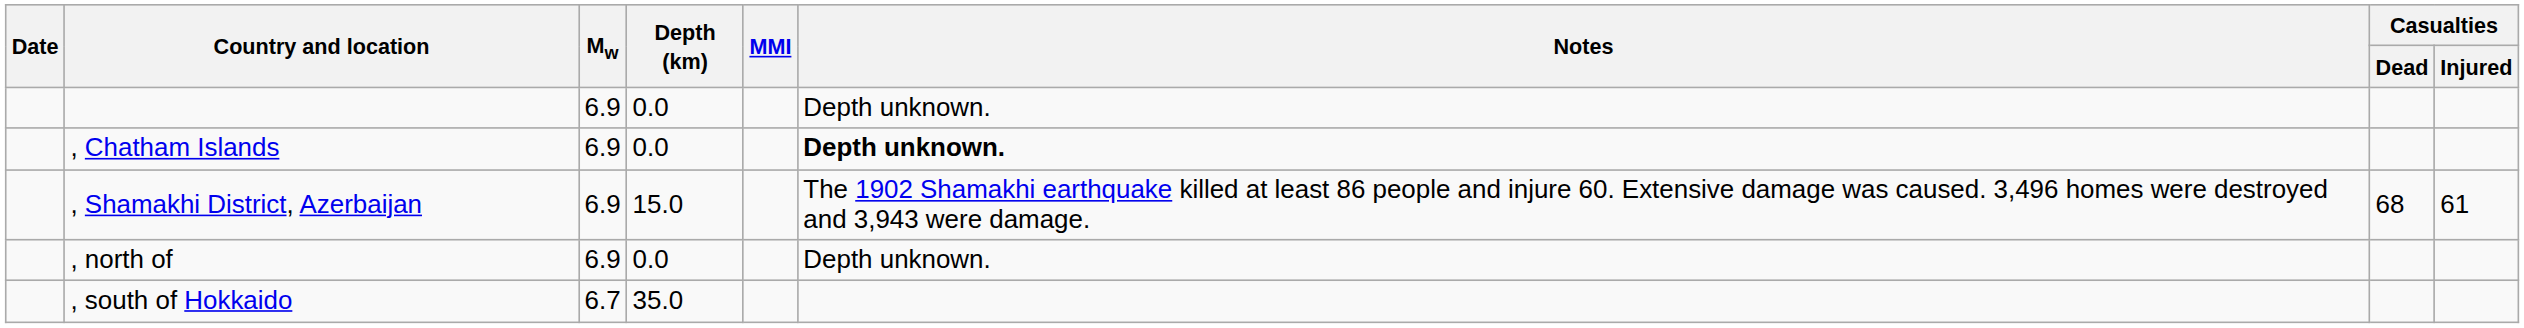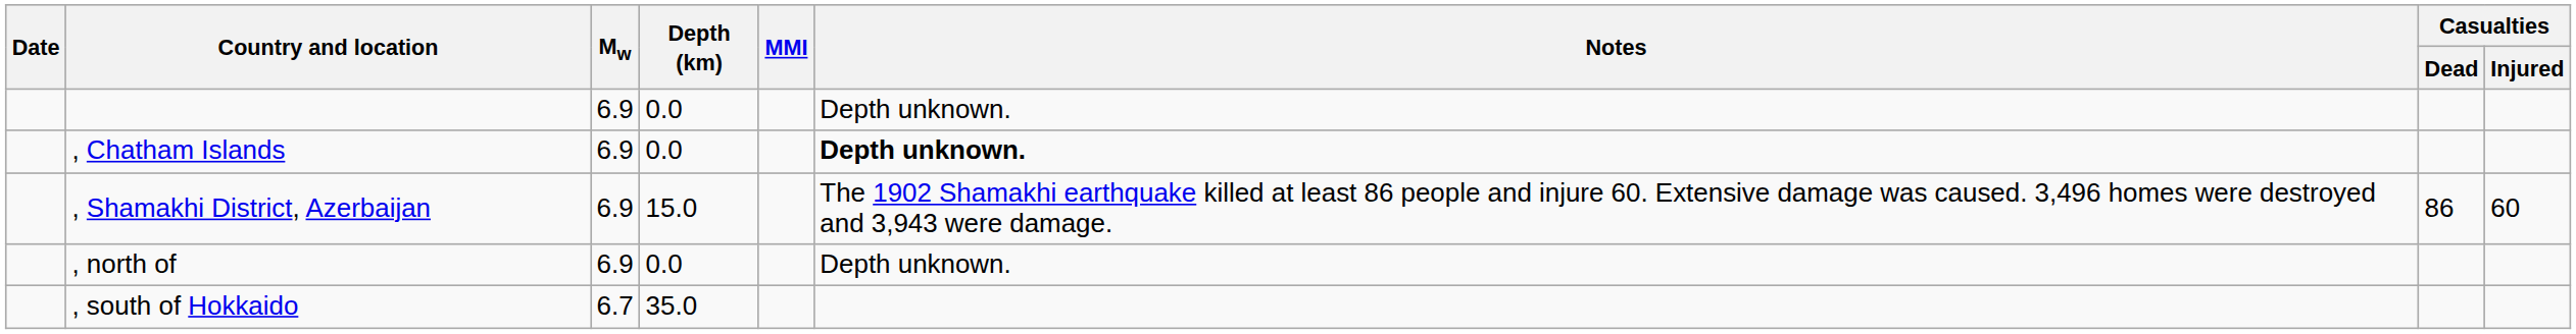, Shamakhi District, Azerbaijan | Casualties / Dead: 68 -> 86
, Shamakhi District, Azerbaijan | Casualties / Injured: 61 -> 60
